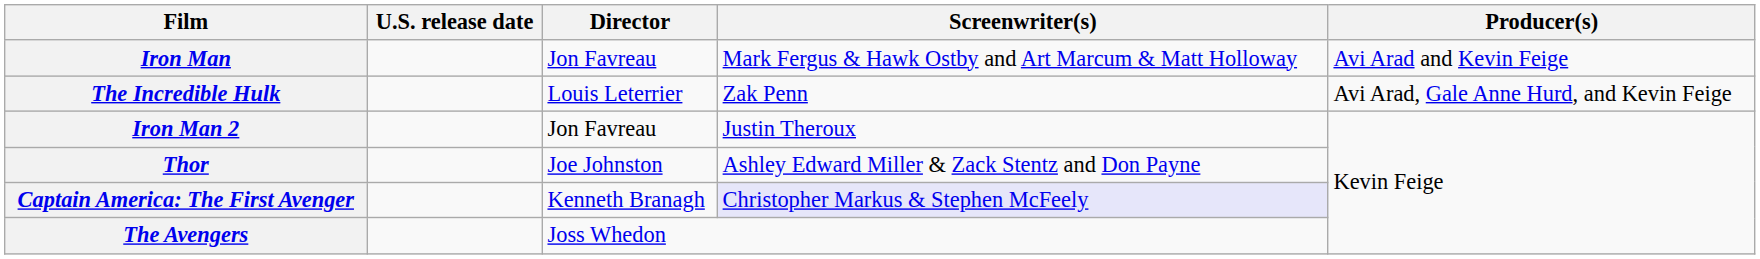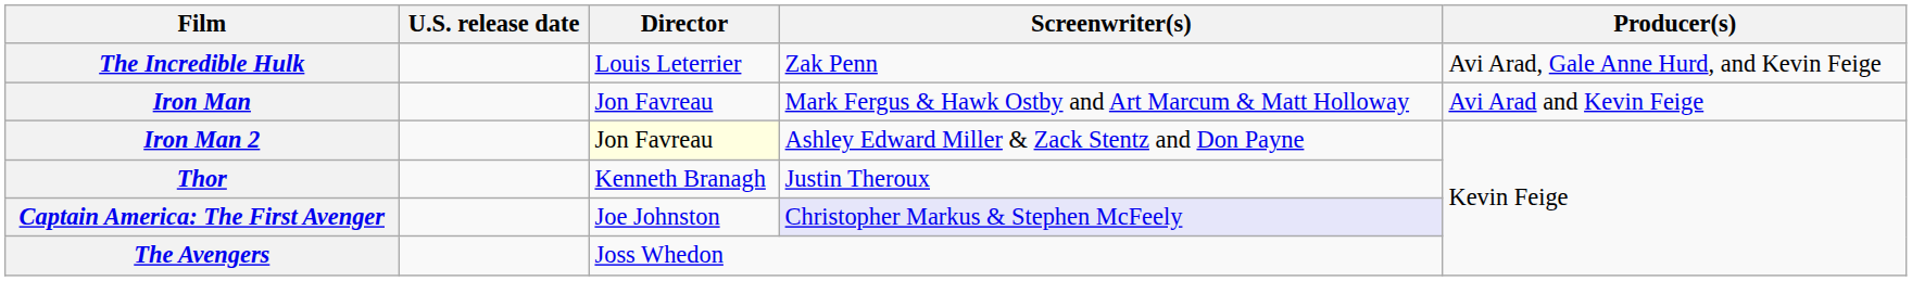rows swapped: Iron Man <-> The Incredible Hulk
Iron Man 2 | Director: no background -> lightyellow background
Iron Man 2 | Screenwriter(s): Justin Theroux -> Ashley Edward Miller & Zack Stentz and Don Payne
Thor | Director: Joe Johnston -> Kenneth Branagh
Thor | Screenwriter(s): Ashley Edward Miller & Zack Stentz and Don Payne -> Justin Theroux
Captain America: The First Avenger | Director: Kenneth Branagh -> Joe Johnston
